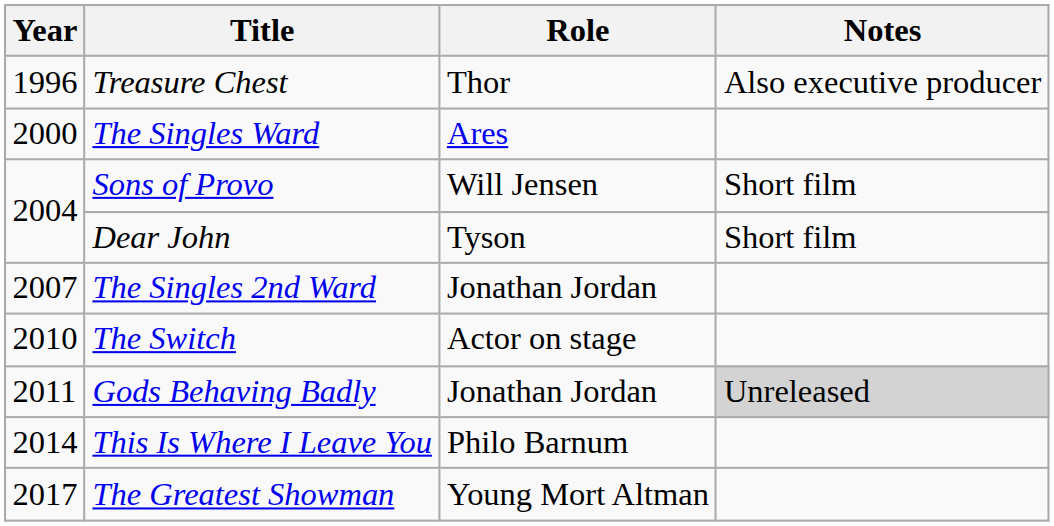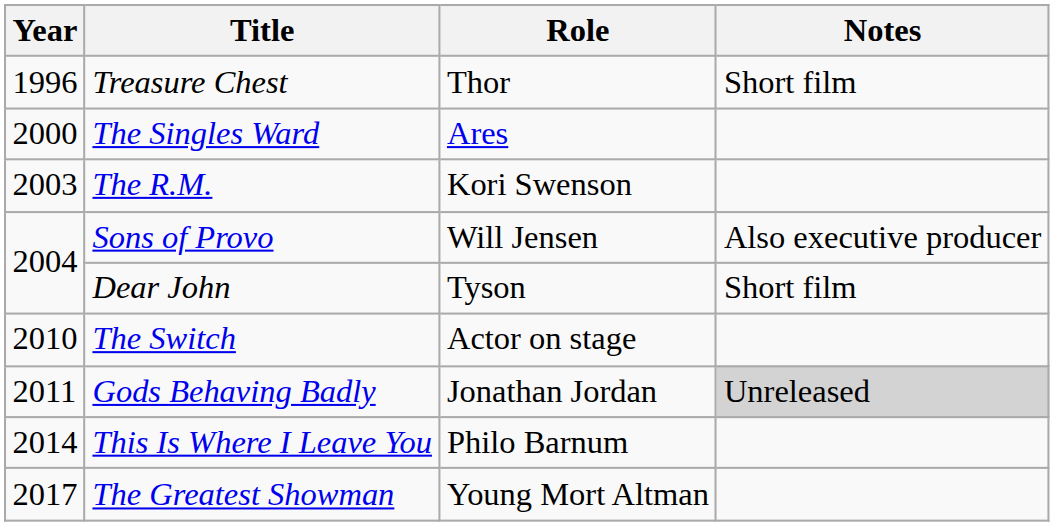Treasure Chest | Notes: Also executive producer -> Short film
+ row: 2003 | The R.M. | Kori Swenson
Sons of Provo | Notes: Short film -> Also executive producer
- row: 2007 | The Singles 2nd Ward | Jonathan Jordan
